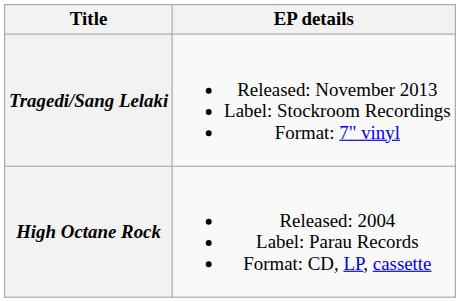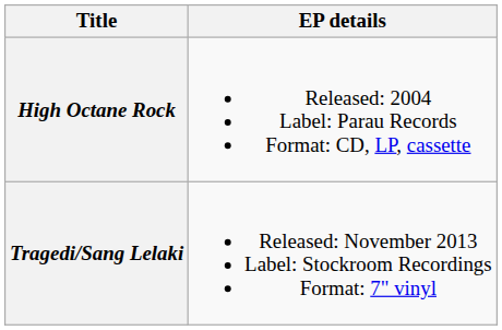rows swapped: High Octane Rock <-> Tragedi/Sang Lelaki
